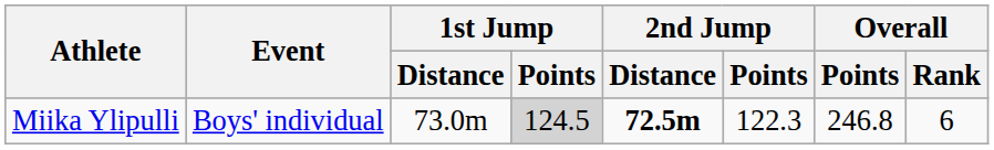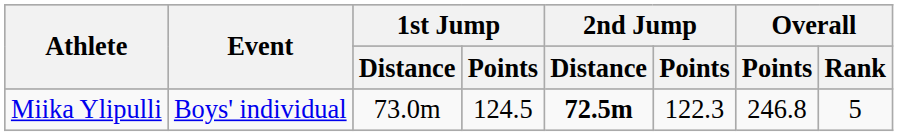Miika Ylipulli | 1st Jump / Points: lightgrey background -> no background
Miika Ylipulli | Overall / Rank: 6 -> 5
